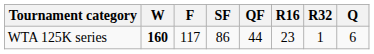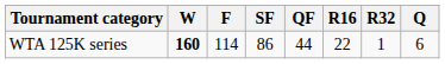WTA 125K series | F: 117 -> 114
WTA 125K series | R16: 23 -> 22
